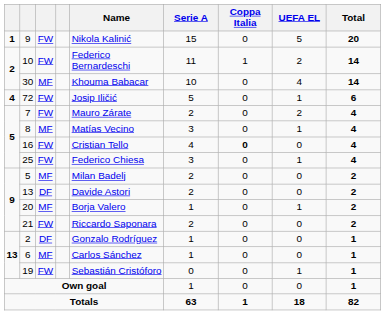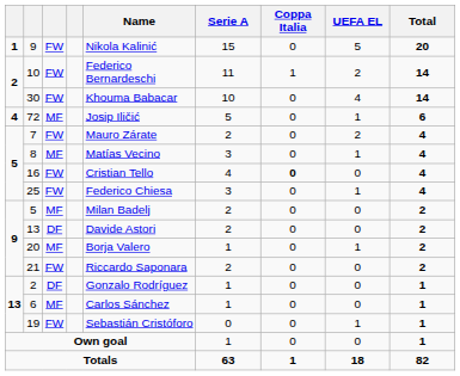30 | column 3: MF -> FW
72 | column 3: FW -> MF
